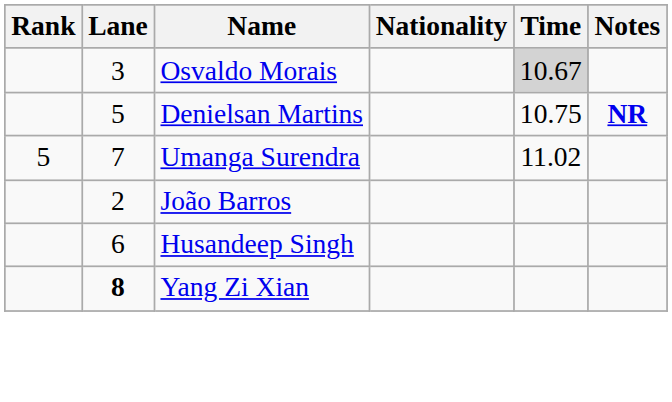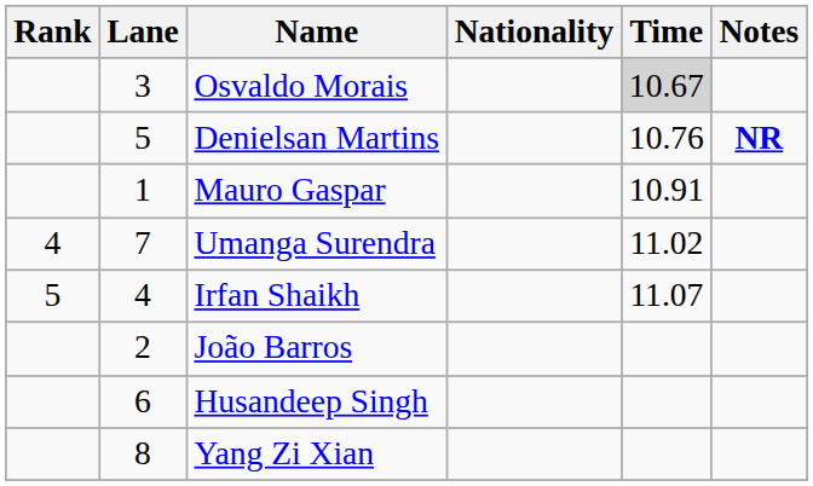Denielsan Martins | Time: 10.75 -> 10.76
+ row: 1 | Mauro Gaspar | 10.91
Umanga Surendra | Rank: 5 -> 4
+ row: 5 | 4 | Irfan Shaikh | 11.07
Yang Zi Xian | Lane: bold -> normal
